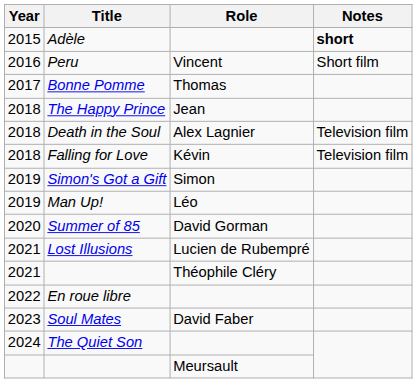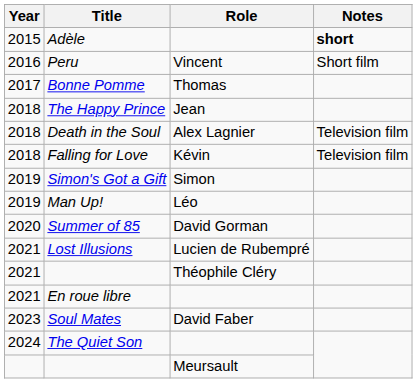En roue libre | Year: 2022 -> 2021
